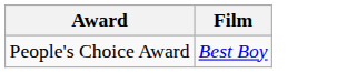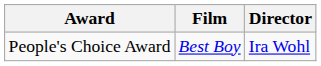+ column: Director | Ira Wohl
